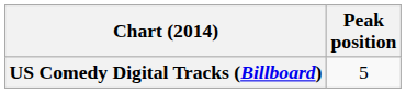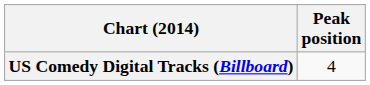US Comedy Digital Tracks (Billboard) | Peak position: 5 -> 4
